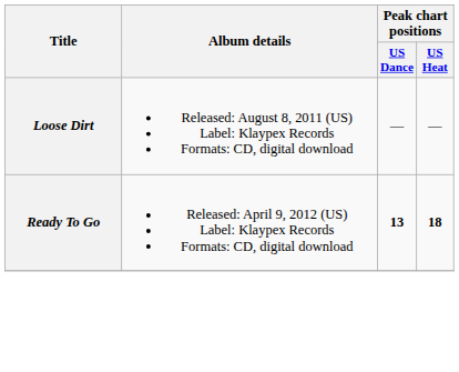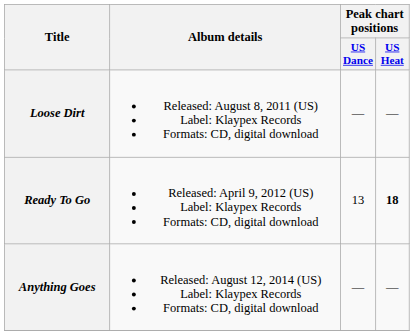Ready To Go | Peak chart positions / US Dance: bold -> normal
+ row: Anything Goes | Released: August 12, 2014 (US) Label: Klaypex Records Formats: CD, digital download | — | —
